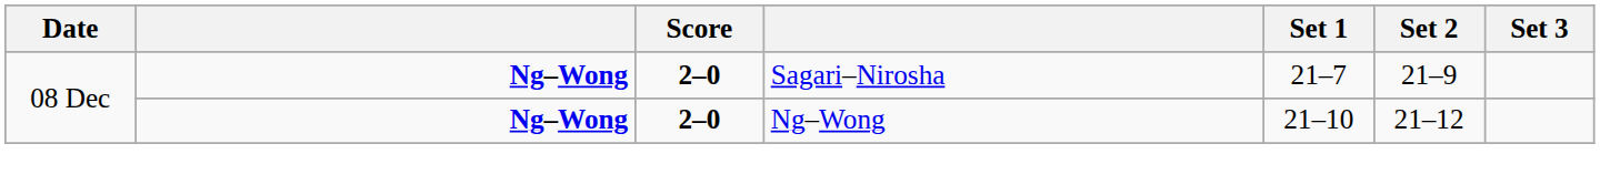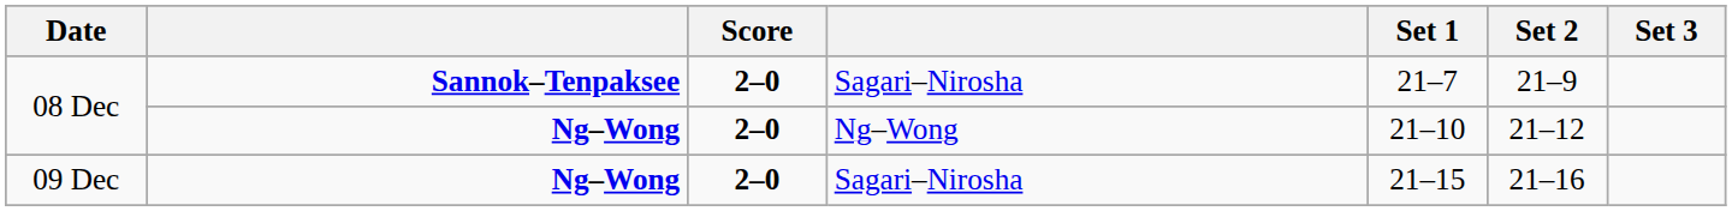08 Dec / Sagari–Nirosha | column 2: Ng–Wong -> Sannok–Tenpaksee
+ row: 09 Dec | Ng–Wong | 2–0 | Sagari–Nirosha | 21–15 | 21–16
